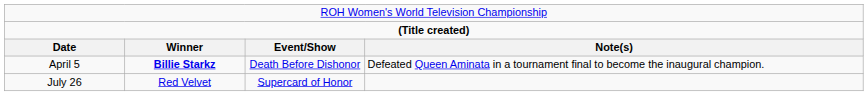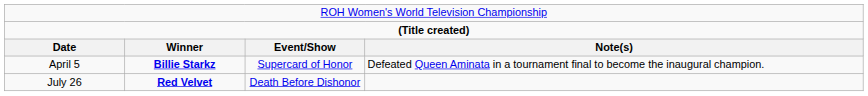April 5 | column 3: Death Before Dishonor -> Supercard of Honor
July 26 | column 2: normal -> bold
July 26 | column 3: Supercard of Honor -> Death Before Dishonor
